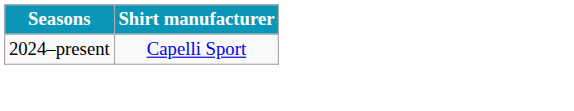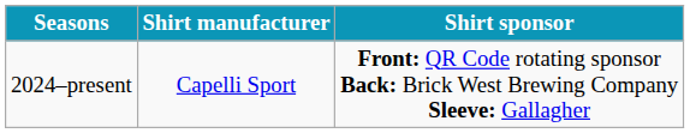+ column: Shirt sponsor | Front: QR Code rotating sponsor Back: Brick West Brewing Company Sleeve: Gallagher
